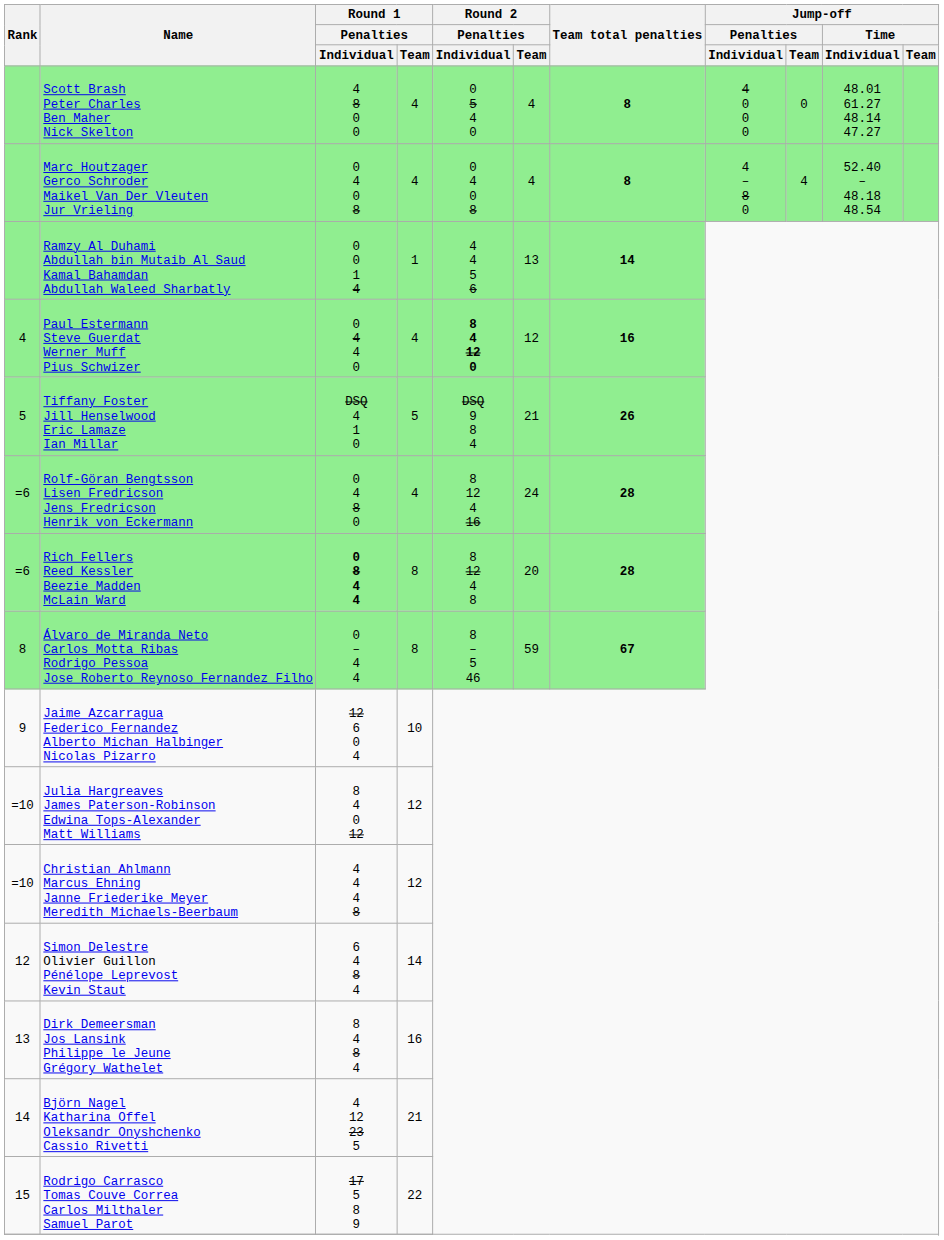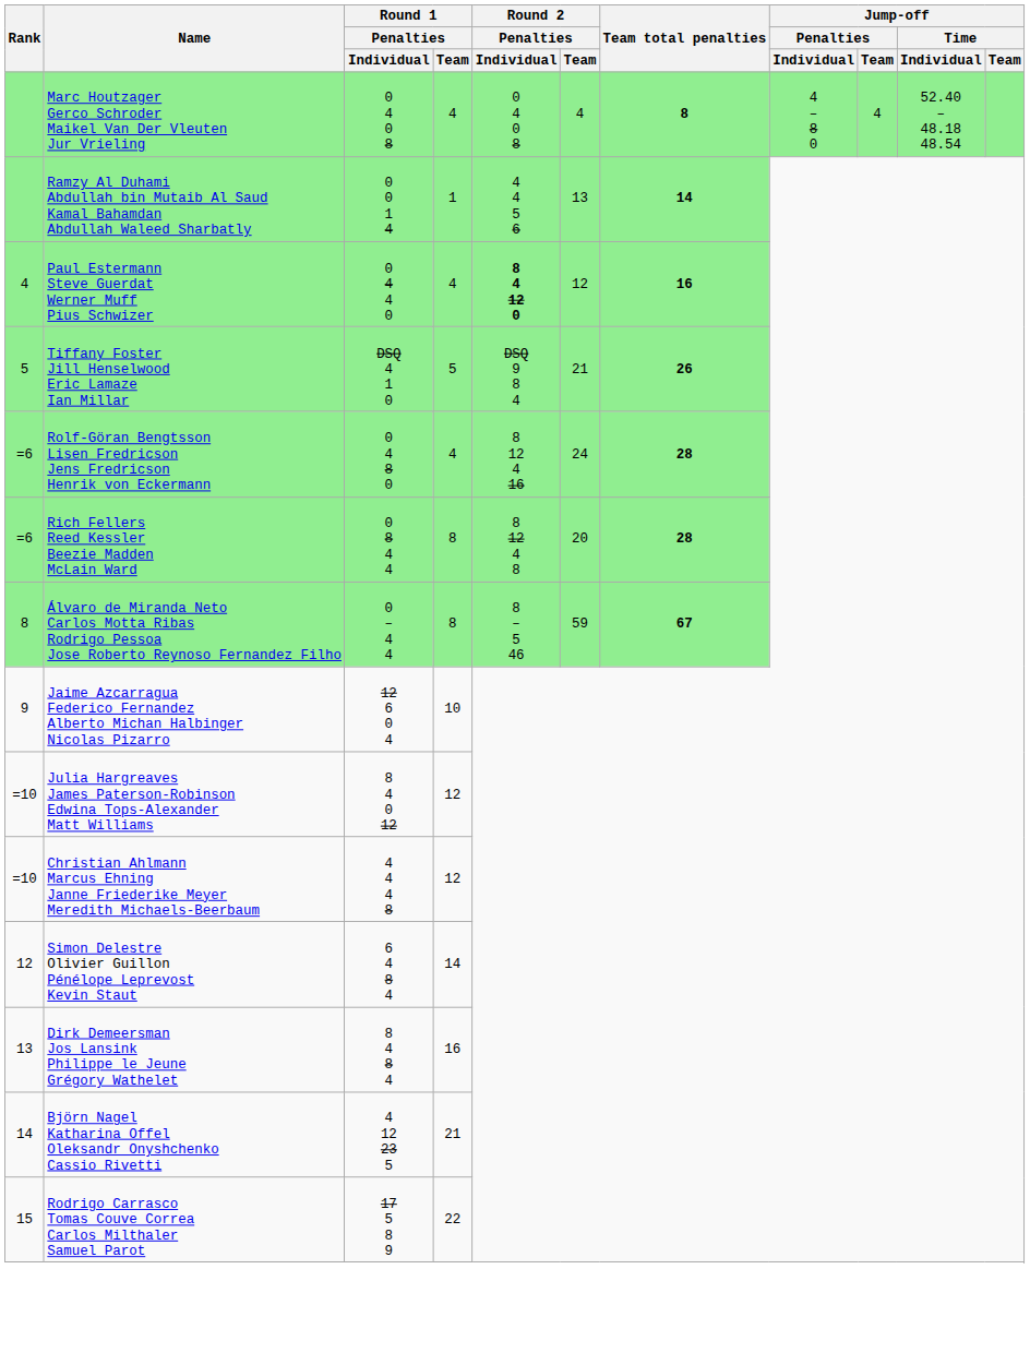- row: Scott Brash Peter Charles Ben Maher Nick Skelton | 4 8 0 0 | 4 | 0 5 4 0 | 4 | 8 | 4 0 0 0 | 0 | 48.01 61.27 48.14 47.27
Rich Fellers Reed Kessler Beezie Madden McLain Ward | Round 1 / Penalties / Individual: bold -> normal
